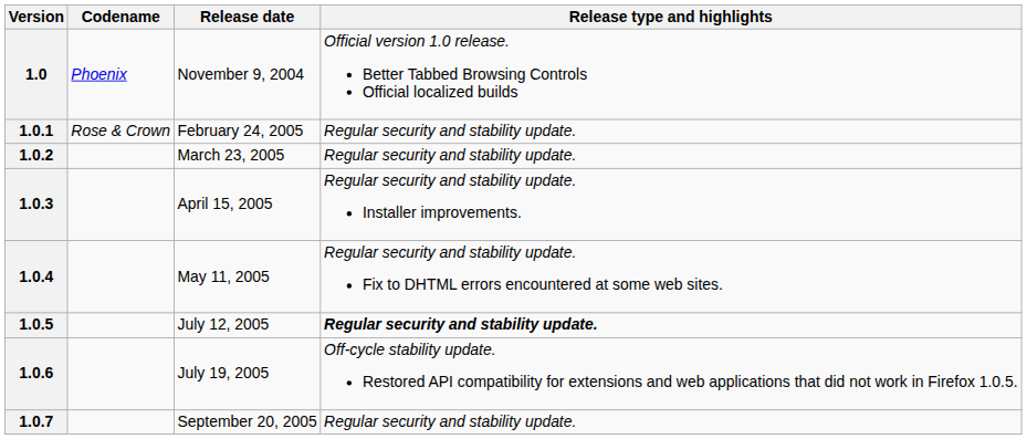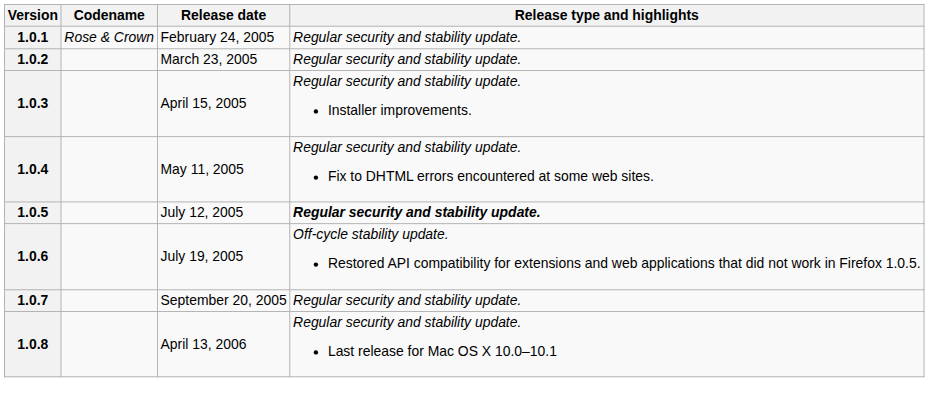- row: 1.0 | Phoenix | November 9, 2004 | Official version 1.0 release. Better Tabbed Browsing Controls Official localized builds
+ row: 1.0.8 | April 13, 2006 | Regular security and stability update. Last release for Mac OS X 10.0–10.1
